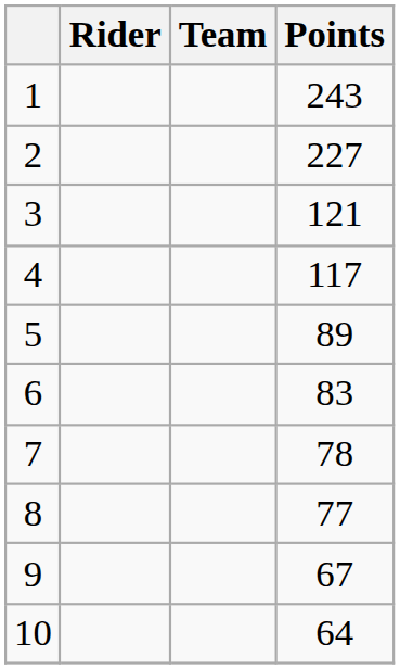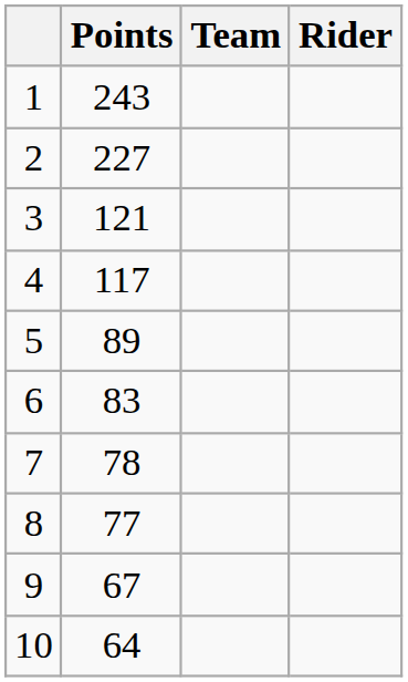columns swapped: Rider <-> Points
